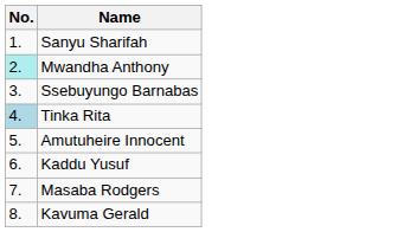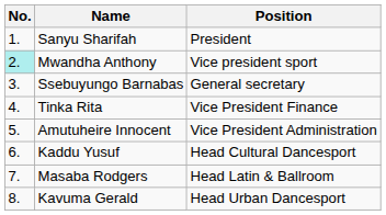+ column: Position | President | Vice president sport | General secretary | Vice President Finance | Vice President Administration | Head Cultural Dancesport | Head Latin & Ballroom | Head Urban Dancesport
Tinka Rita | No.: lightblue background -> no background
